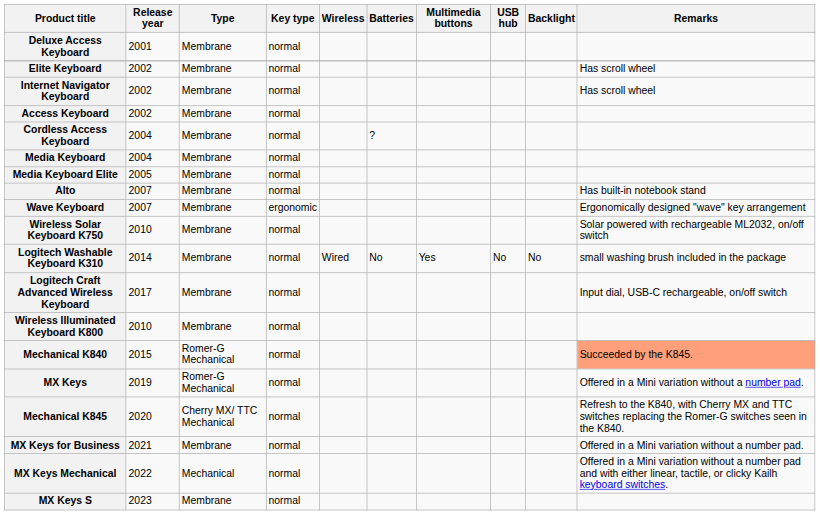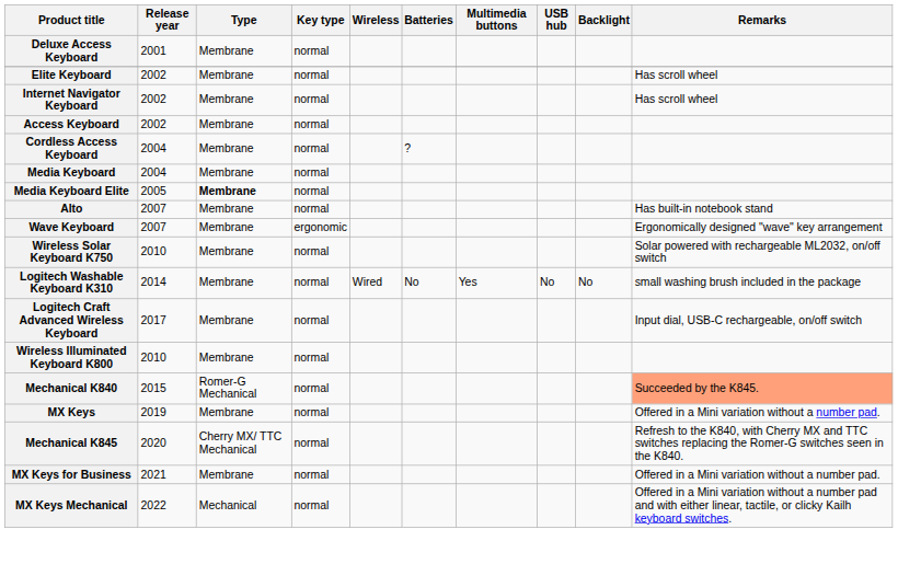Media Keyboard Elite | Type: normal -> bold
MX Keys | Type: Romer-G Mechanical -> Membrane
- row: MX Keys S | 2023 | Membrane | normal
